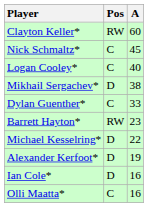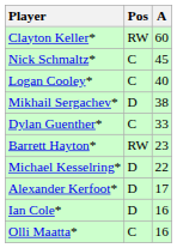Alexander Kerfoot* | A: 19 -> 17
